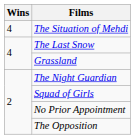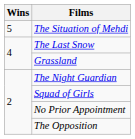The Situation of Mehdi | Wins: 4 -> 5
